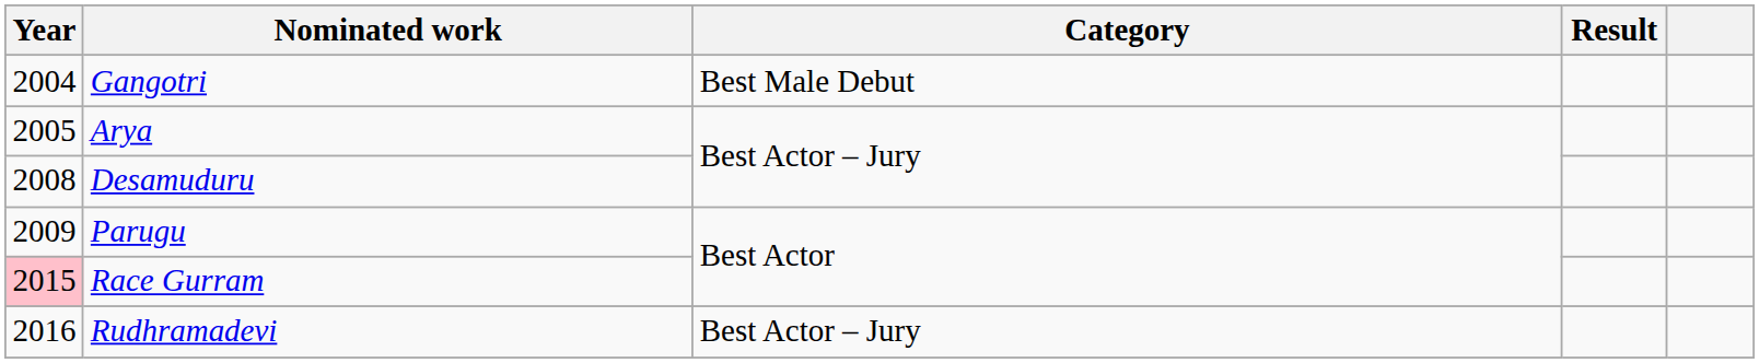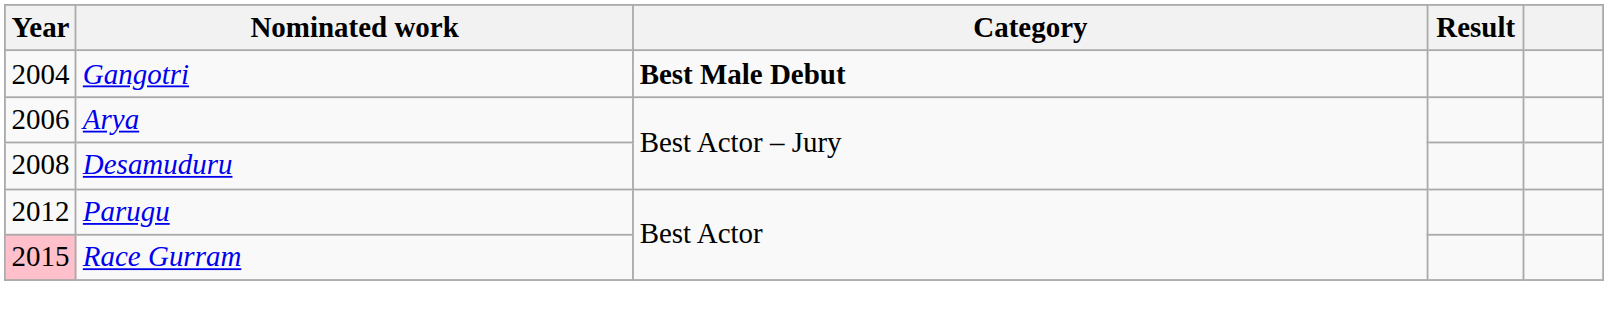Gangotri | Category: normal -> bold
Arya | Year: 2005 -> 2006
Parugu | Year: 2009 -> 2012
- row: 2016 | Rudhramadevi | Best Actor – Jury
